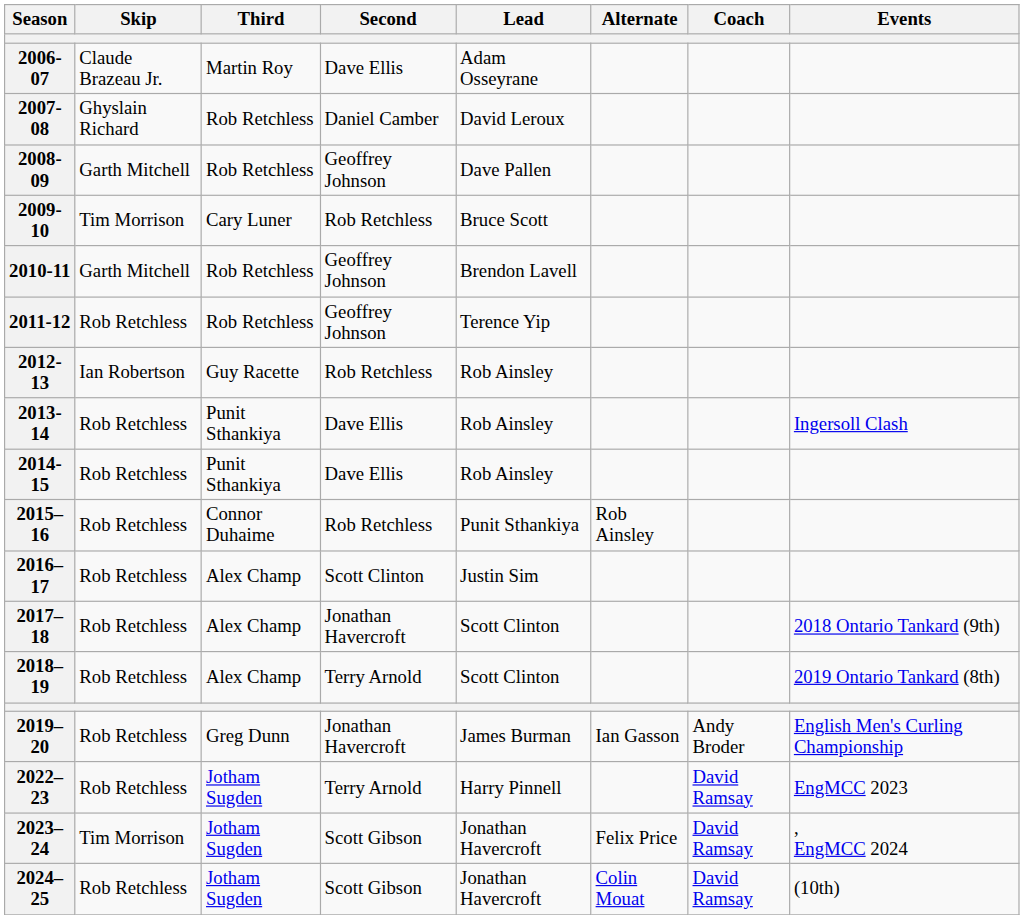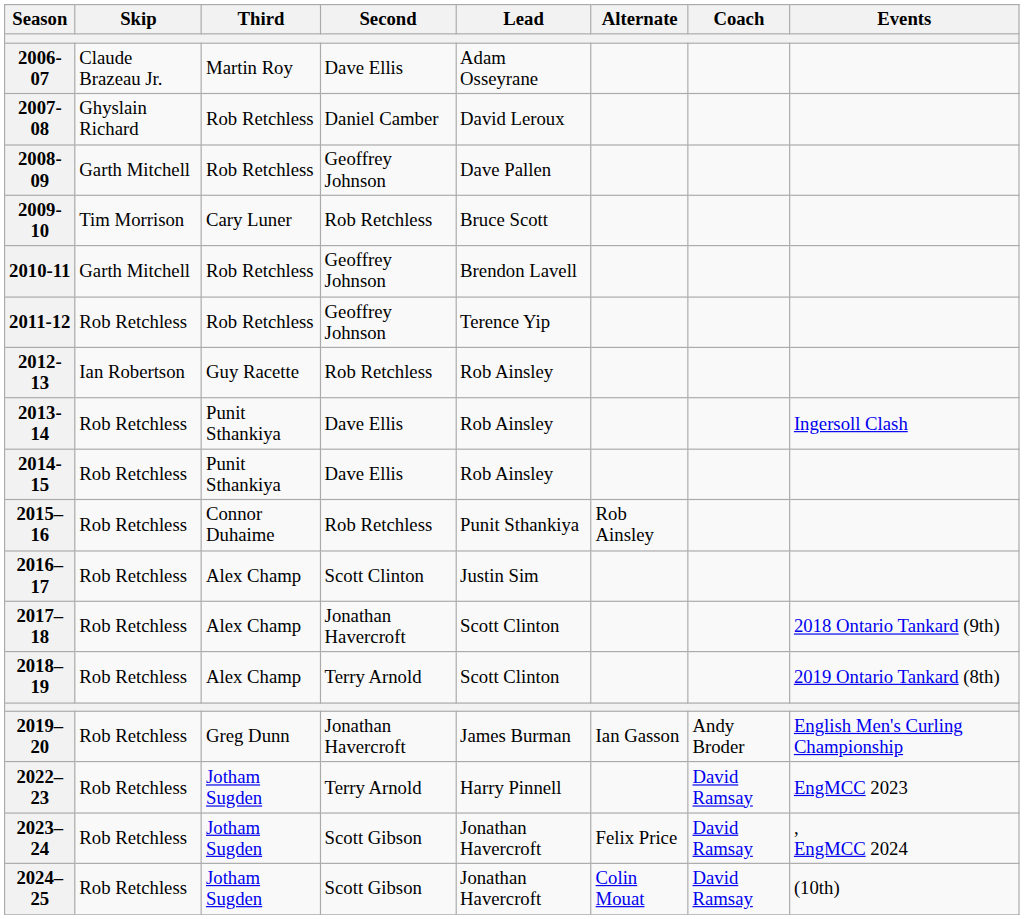2023–24 | Skip: Tim Morrison -> Rob Retchless
